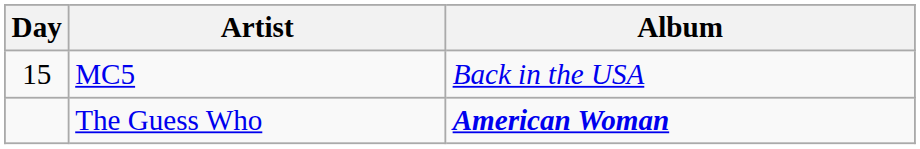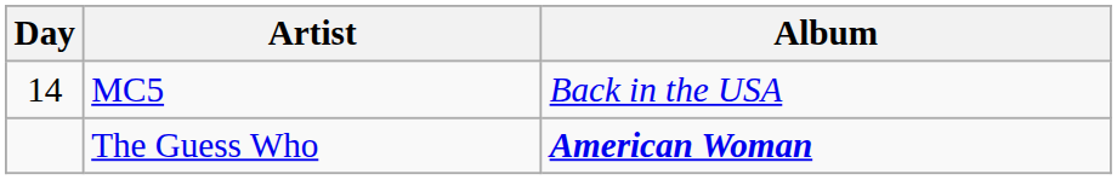MC5 | Day: 15 -> 14
